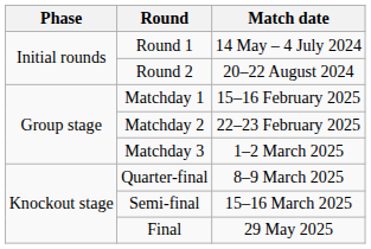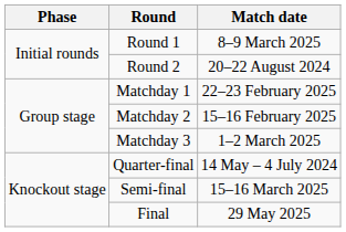Round 1 | Match date: 14 May – 4 July 2024 -> 8–9 March 2025
Matchday 1 | Match date: 15–16 February 2025 -> 22–23 February 2025
Matchday 2 | Match date: 22–23 February 2025 -> 15–16 February 2025
Quarter-final | Match date: 8–9 March 2025 -> 14 May – 4 July 2024
